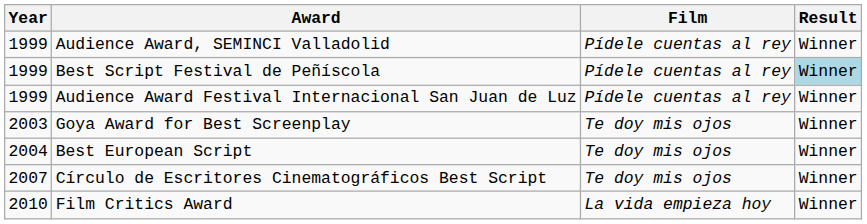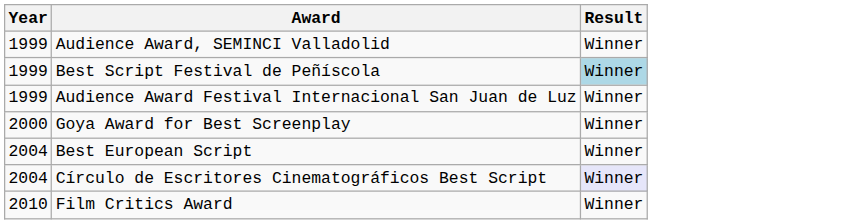- column: Film | Pídele cuentas al rey | Pídele cuentas al rey | Pídele cuentas al rey | Te doy mis ojos | Te doy mis ojos | Te doy mis ojos | La vida empieza hoy
Goya Award for Best Screenplay | Year: 2003 -> 2000
Círculo de Escritores Cinematográficos Best Script | Year: 2007 -> 2004
Círculo de Escritores Cinematográficos Best Script | Result: no background -> lavender background
